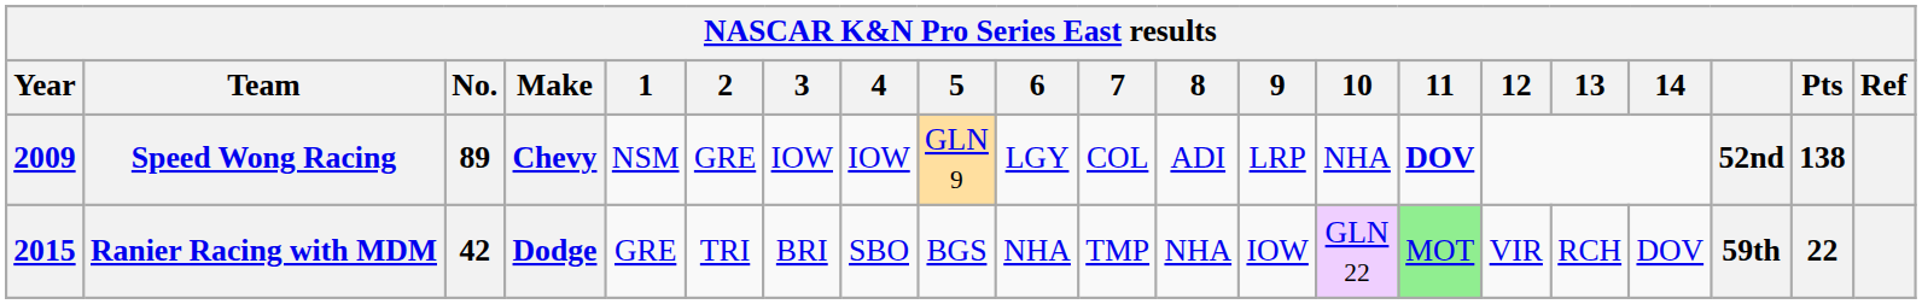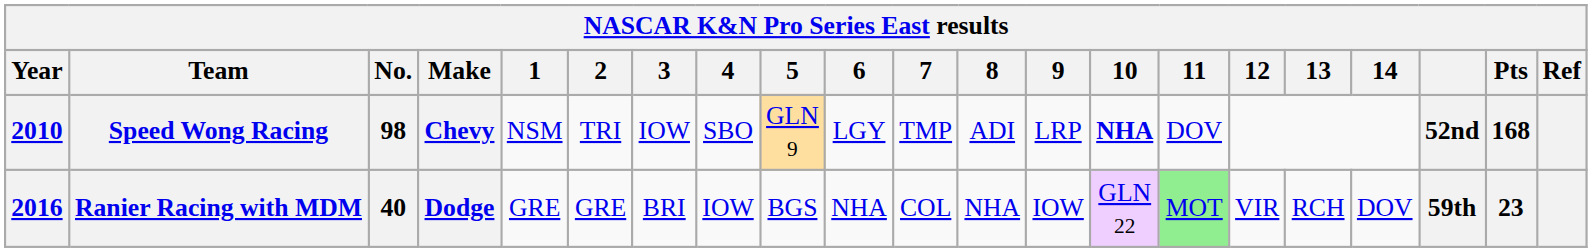Speed Wong Racing | Year: 2009 -> 2010
Speed Wong Racing | No.: 89 -> 98
Speed Wong Racing | 2: GRE -> TRI
Speed Wong Racing | 4: IOW -> SBO
Speed Wong Racing | 7: COL -> TMP
Speed Wong Racing | 10: normal -> bold
Speed Wong Racing | 11: bold -> normal
Speed Wong Racing | Pts: 138 -> 168
Ranier Racing with MDM | Year: 2015 -> 2016
Ranier Racing with MDM | No.: 42 -> 40
Ranier Racing with MDM | 2: TRI -> GRE
Ranier Racing with MDM | 4: SBO -> IOW
Ranier Racing with MDM | 7: TMP -> COL
Ranier Racing with MDM | Pts: 22 -> 23
